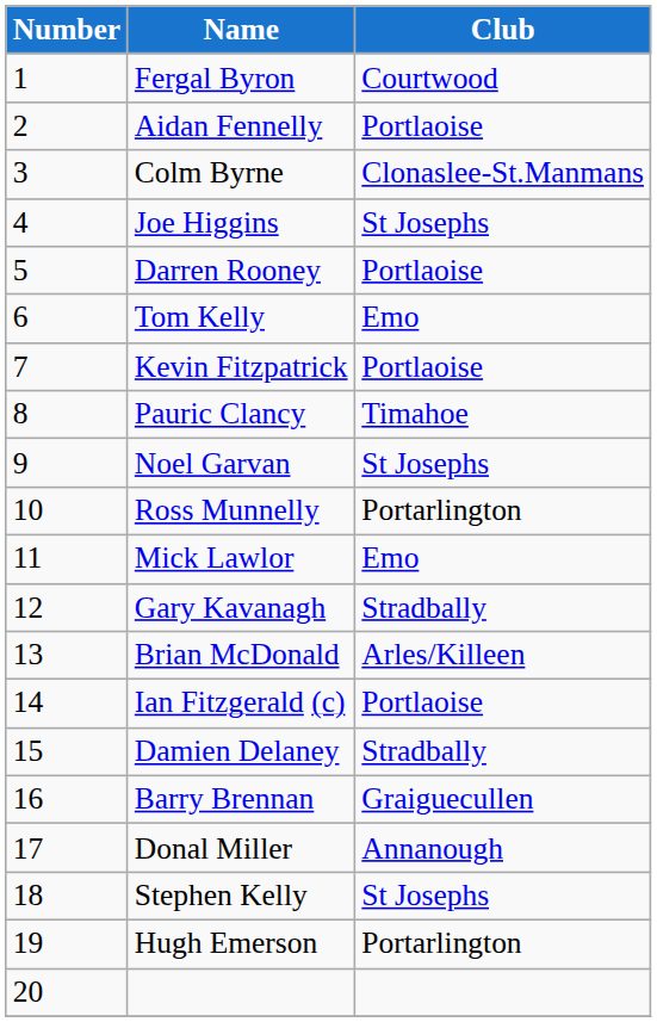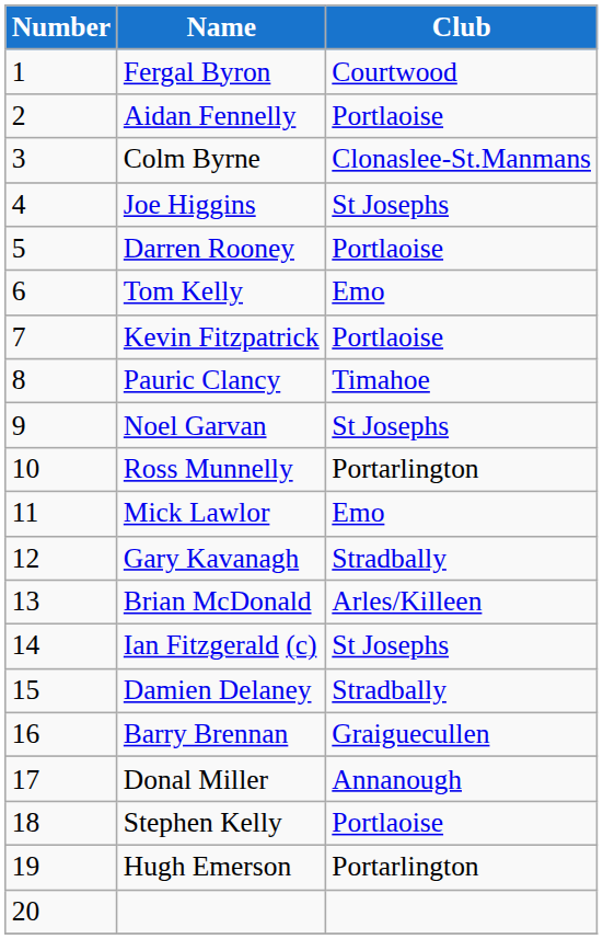Ian Fitzgerald (c) | Club: Portlaoise -> St Josephs
Stephen Kelly | Club: St Josephs -> Portlaoise
